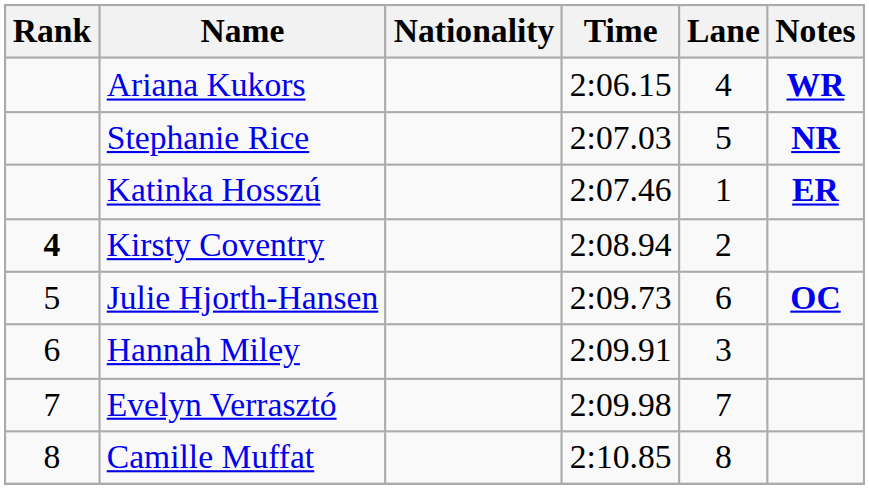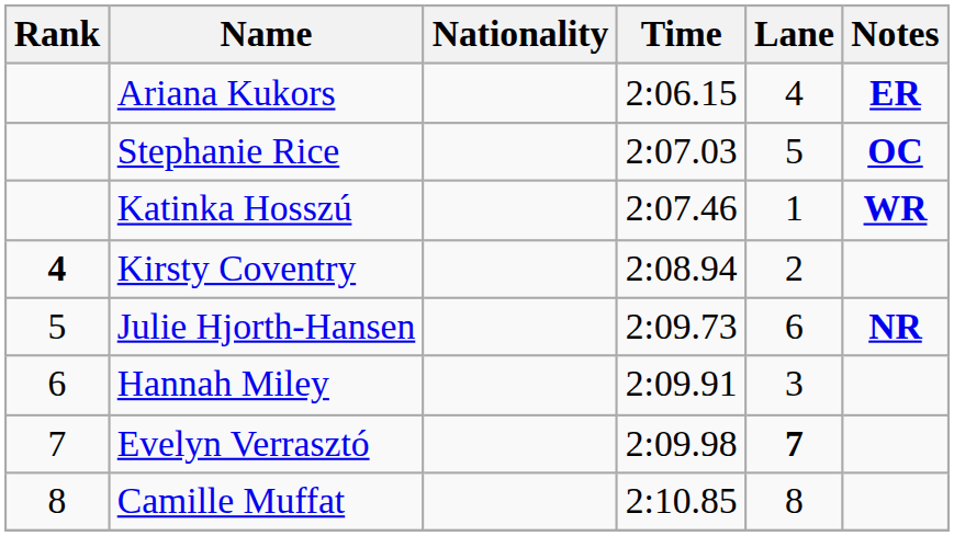Ariana Kukors | Notes: WR -> ER
Stephanie Rice | Notes: NR -> OC
Katinka Hosszú | Notes: ER -> WR
Julie Hjorth-Hansen | Notes: OC -> NR
Evelyn Verrasztó | Lane: normal -> bold
